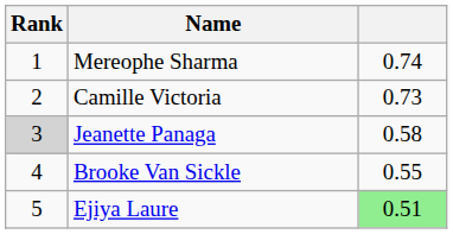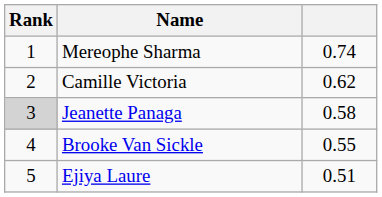Camille Victoria | column 3: 0.73 -> 0.62
Ejiya Laure | column 3: lightgreen background -> no background
